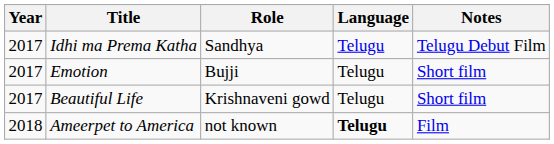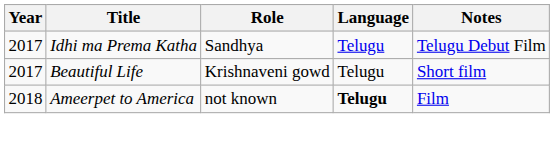- row: 2017 | Emotion | Bujji | Telugu | Short film
